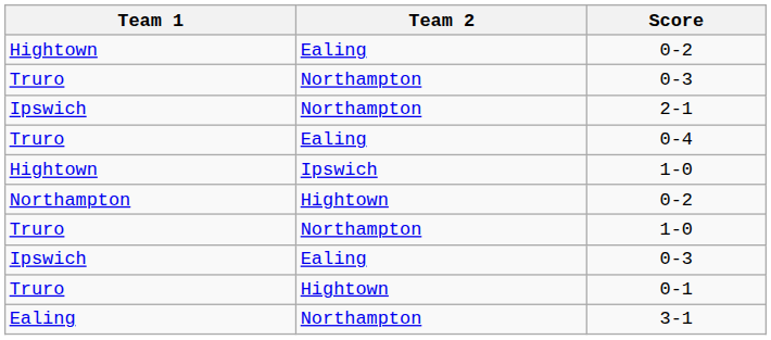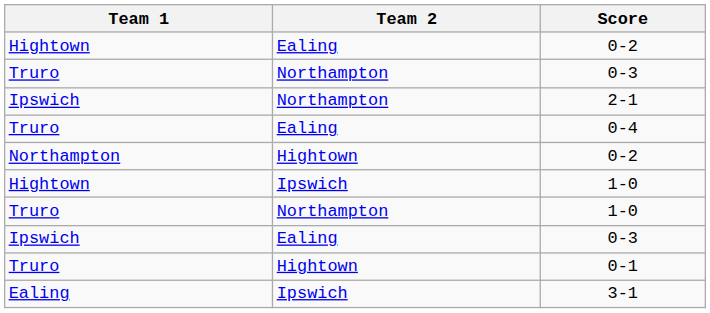rows swapped: Northampton / 0-2 <-> Hightown / 1-0
3-1 | Team 2: Northampton -> Ipswich
